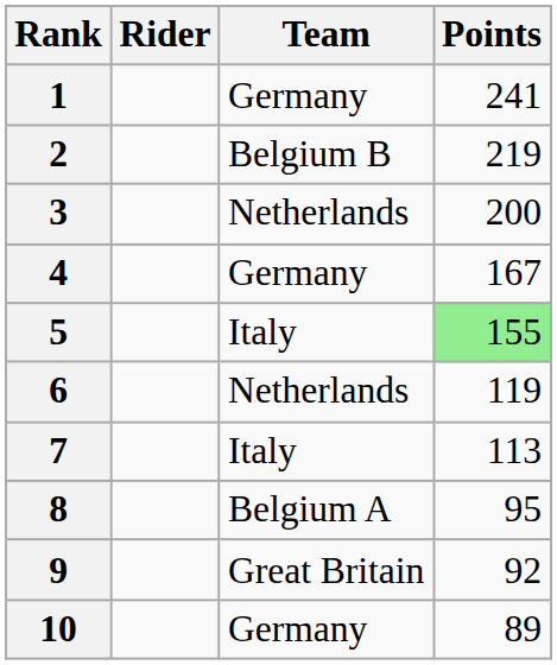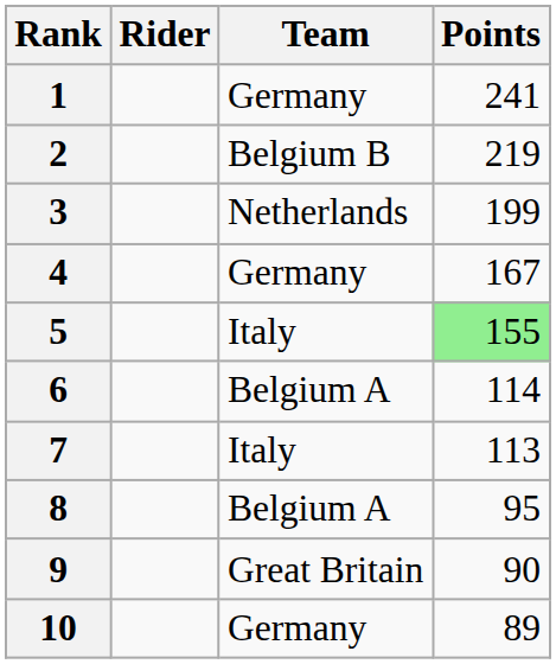3 | Points: 200 -> 199
6 | Team: Netherlands -> Belgium A
6 | Points: 119 -> 114
9 | Points: 92 -> 90
